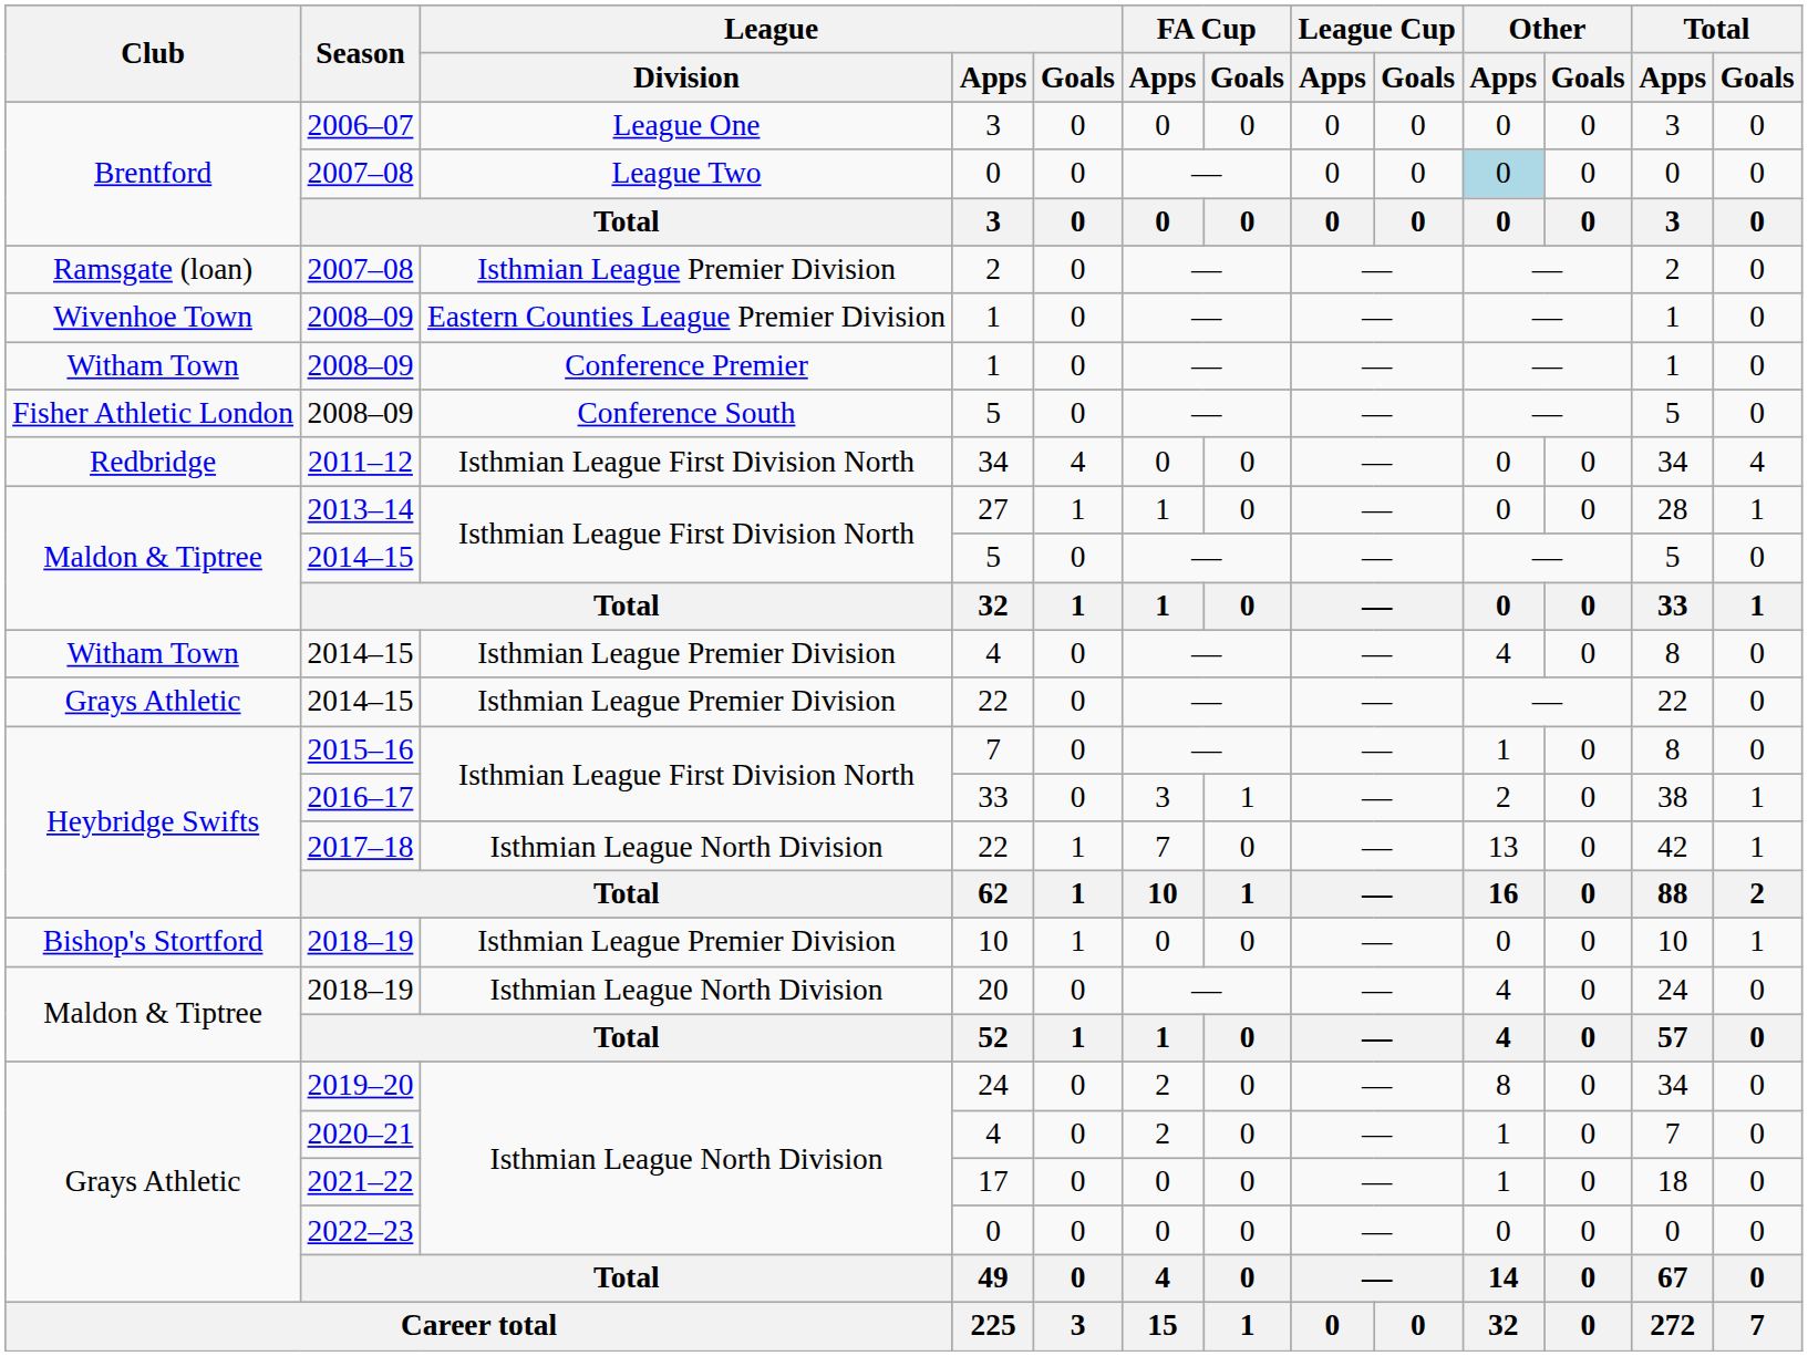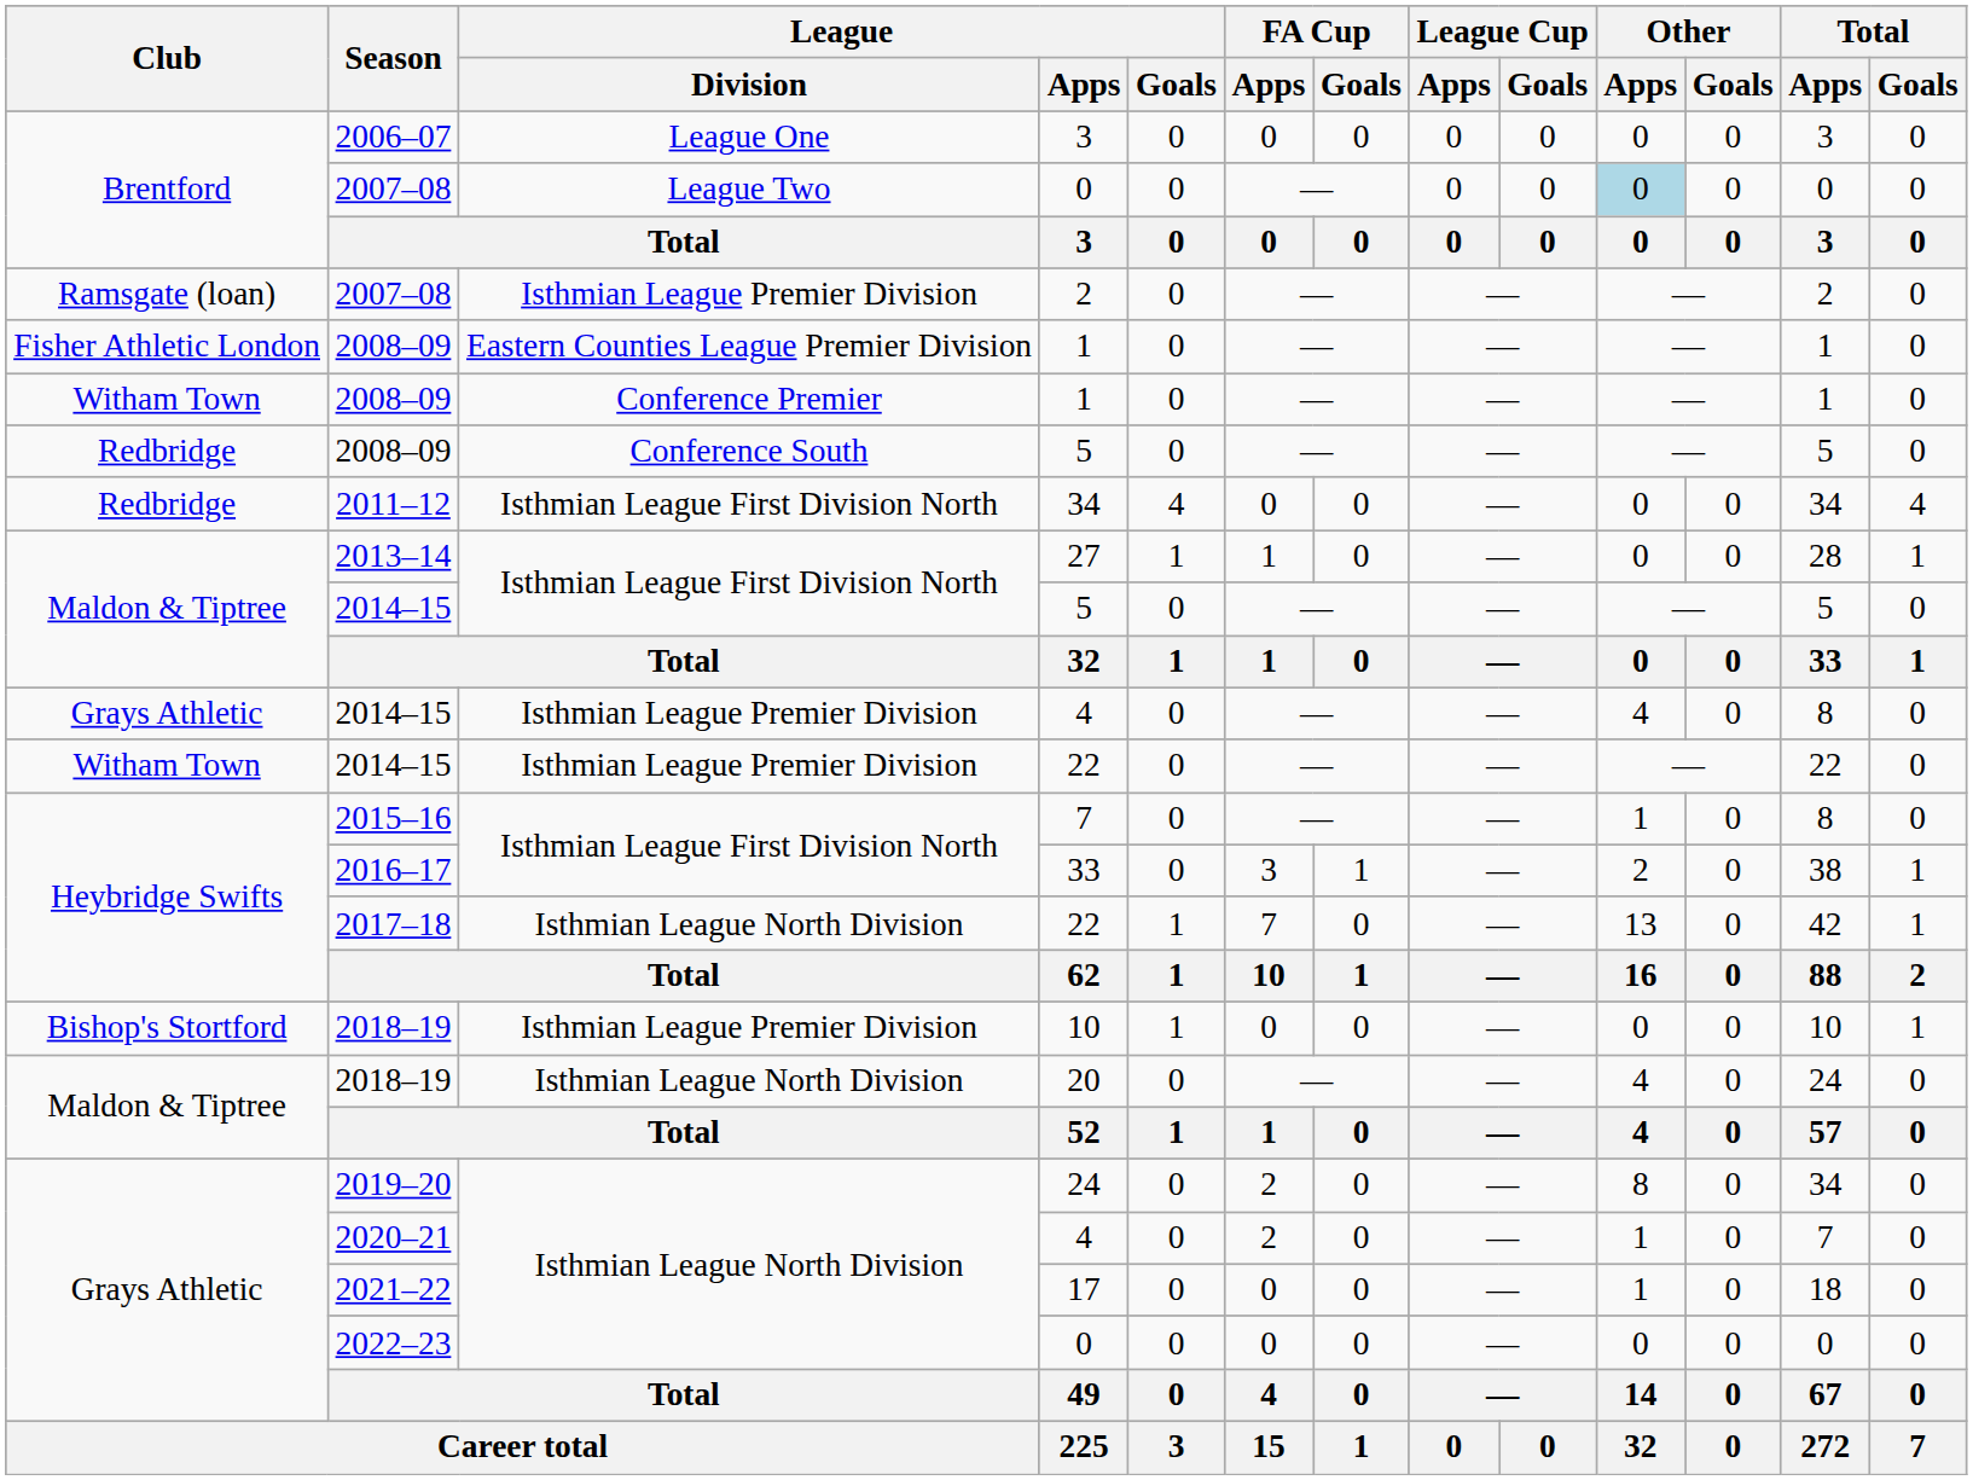Eastern Counties League Premier Division / 1 | Club: Wivenhoe Town -> Fisher Athletic London
Conference South / 5 | Club: Fisher Athletic London -> Redbridge
Isthmian League Premier Division / 4 | Club: Witham Town -> Grays Athletic
Isthmian League Premier Division / 22 | Club: Grays Athletic -> Witham Town
